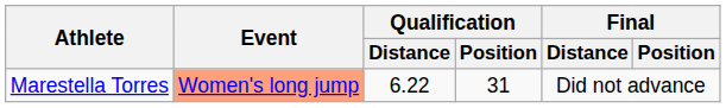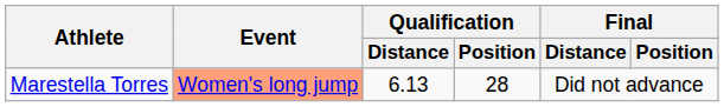Marestella Torres | Qualification / Distance: 6.22 -> 6.13
Marestella Torres | Qualification / Position: 31 -> 28
